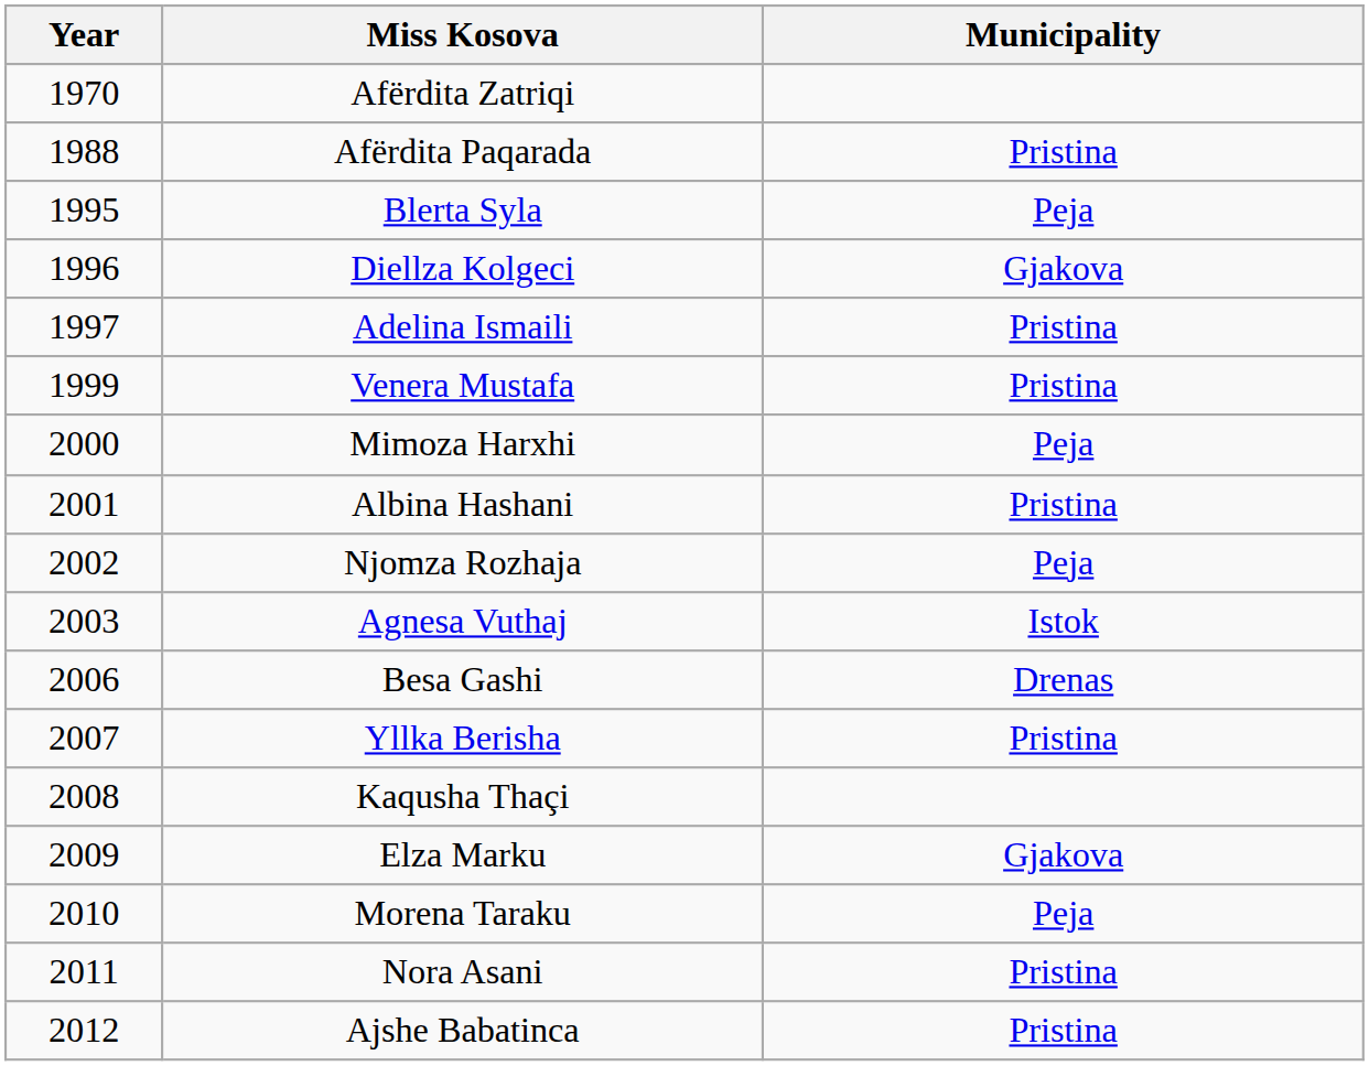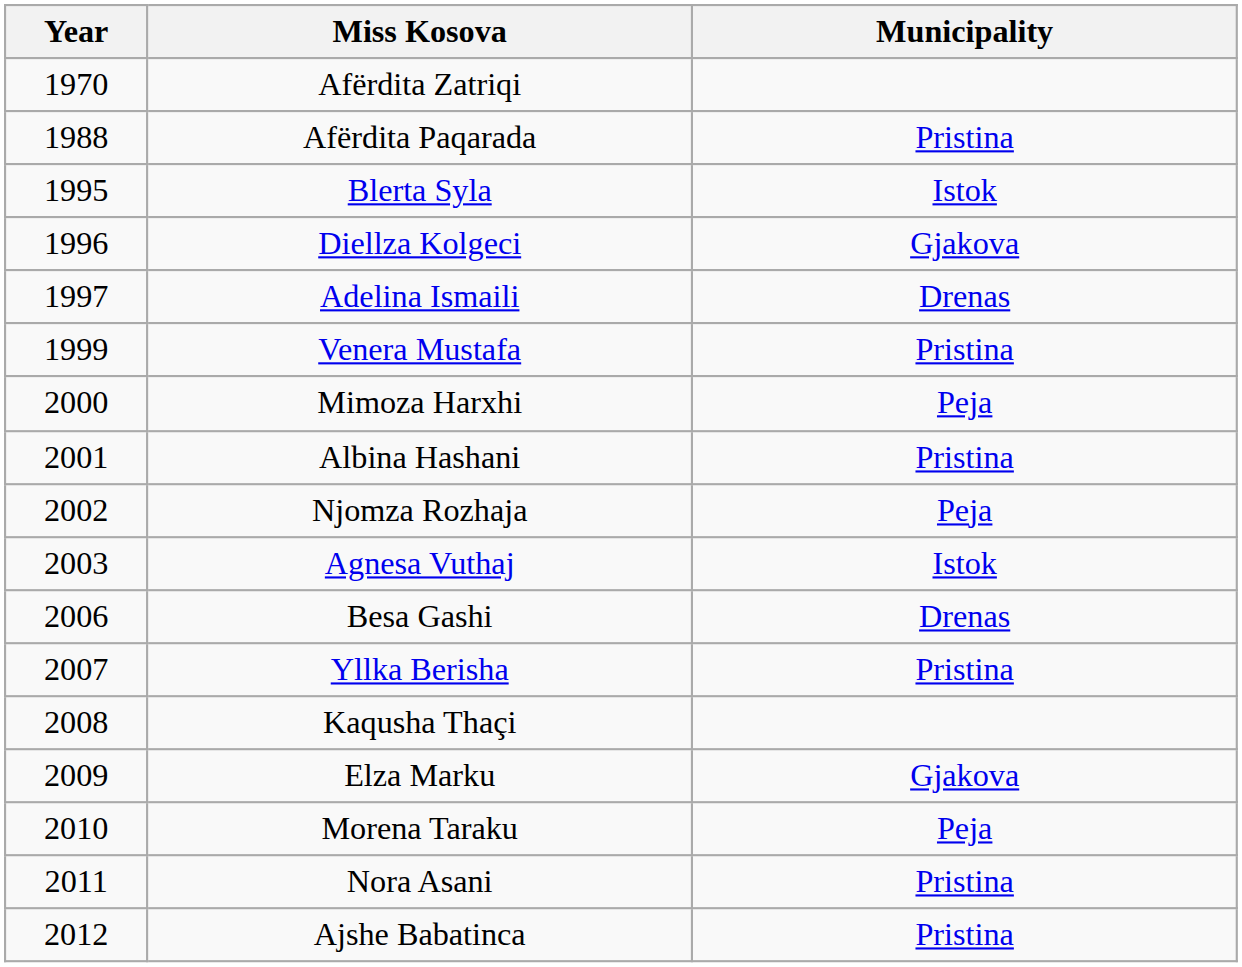Blerta Syla | Municipality: Peja -> Istok
Adelina Ismaili | Municipality: Pristina -> Drenas
